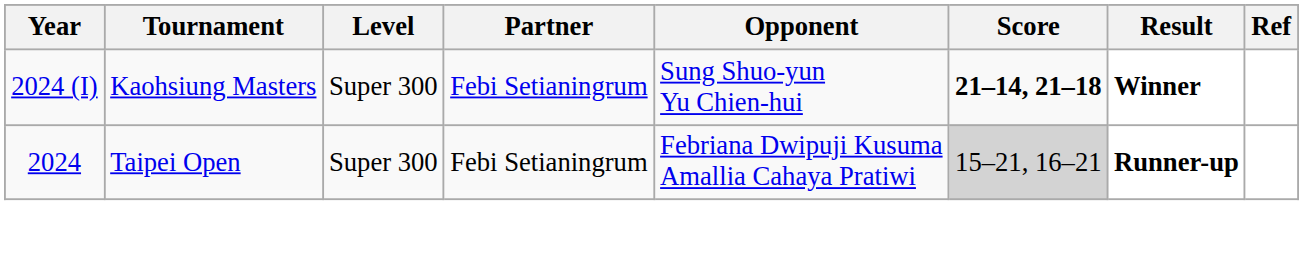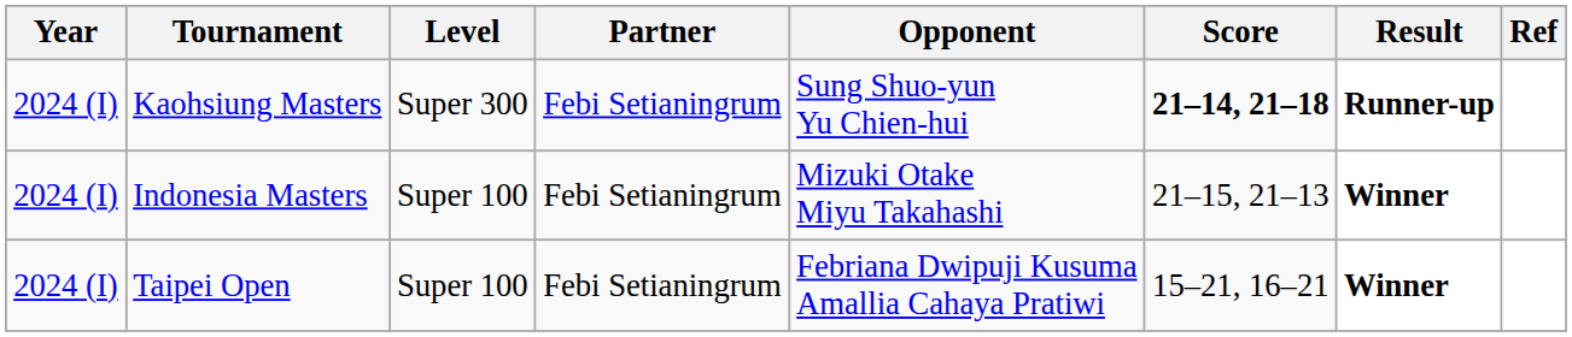Kaohsiung Masters | Result: Winner -> Runner-up
+ row: 2024 (I) | Indonesia Masters | Super 100 | Febi Setianingrum | Mizuki Otake Miyu Takahashi | 21–15, 21–13 | Winner
Taipei Open | Year: 2024 -> 2024 (I)
Taipei Open | Level: Super 300 -> Super 100
Taipei Open | Score: lightgrey background -> no background
Taipei Open | Result: Runner-up -> Winner
